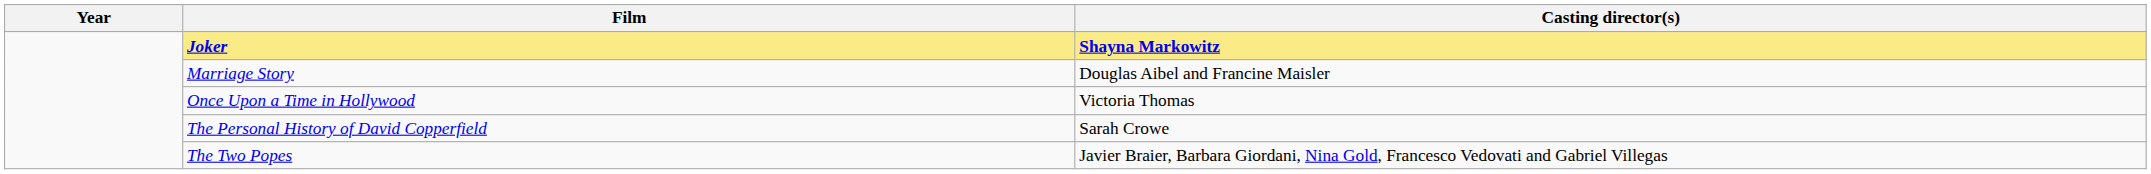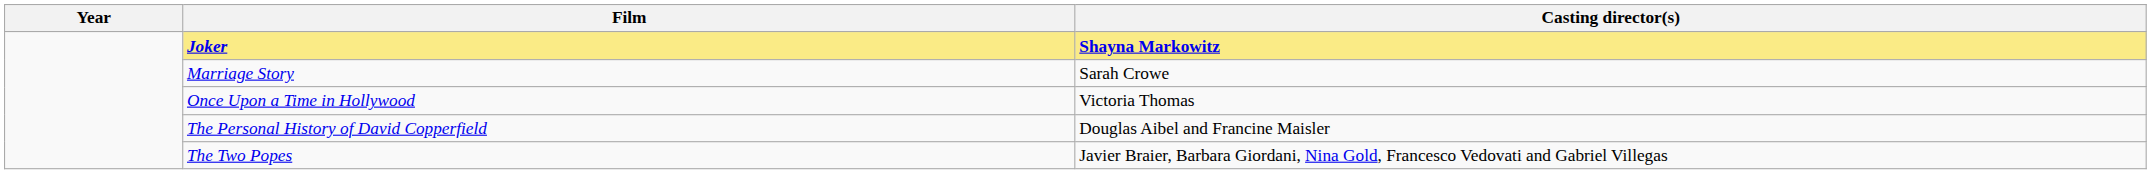Marriage Story | Casting director(s): Douglas Aibel and Francine Maisler -> Sarah Crowe
The Personal History of David Copperfield | Casting director(s): Sarah Crowe -> Douglas Aibel and Francine Maisler
